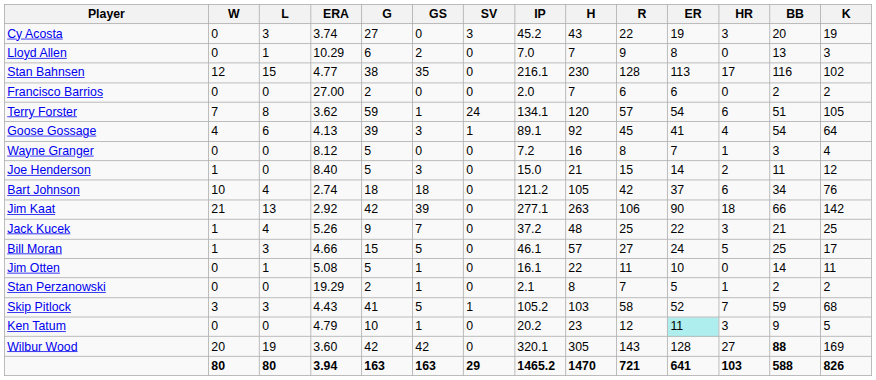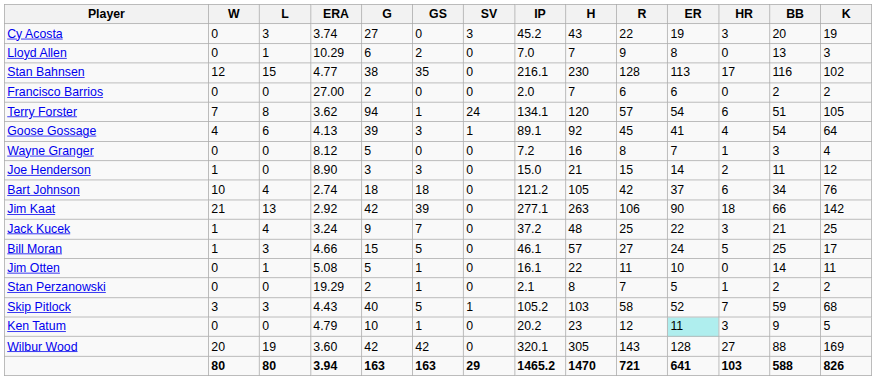Terry Forster | G: 59 -> 94
Joe Henderson | ERA: 8.40 -> 8.90
Joe Henderson | G: 5 -> 3
Jack Kucek | ERA: 5.26 -> 3.24
Skip Pitlock | G: 41 -> 40
Wilbur Wood | BB: bold -> normal
